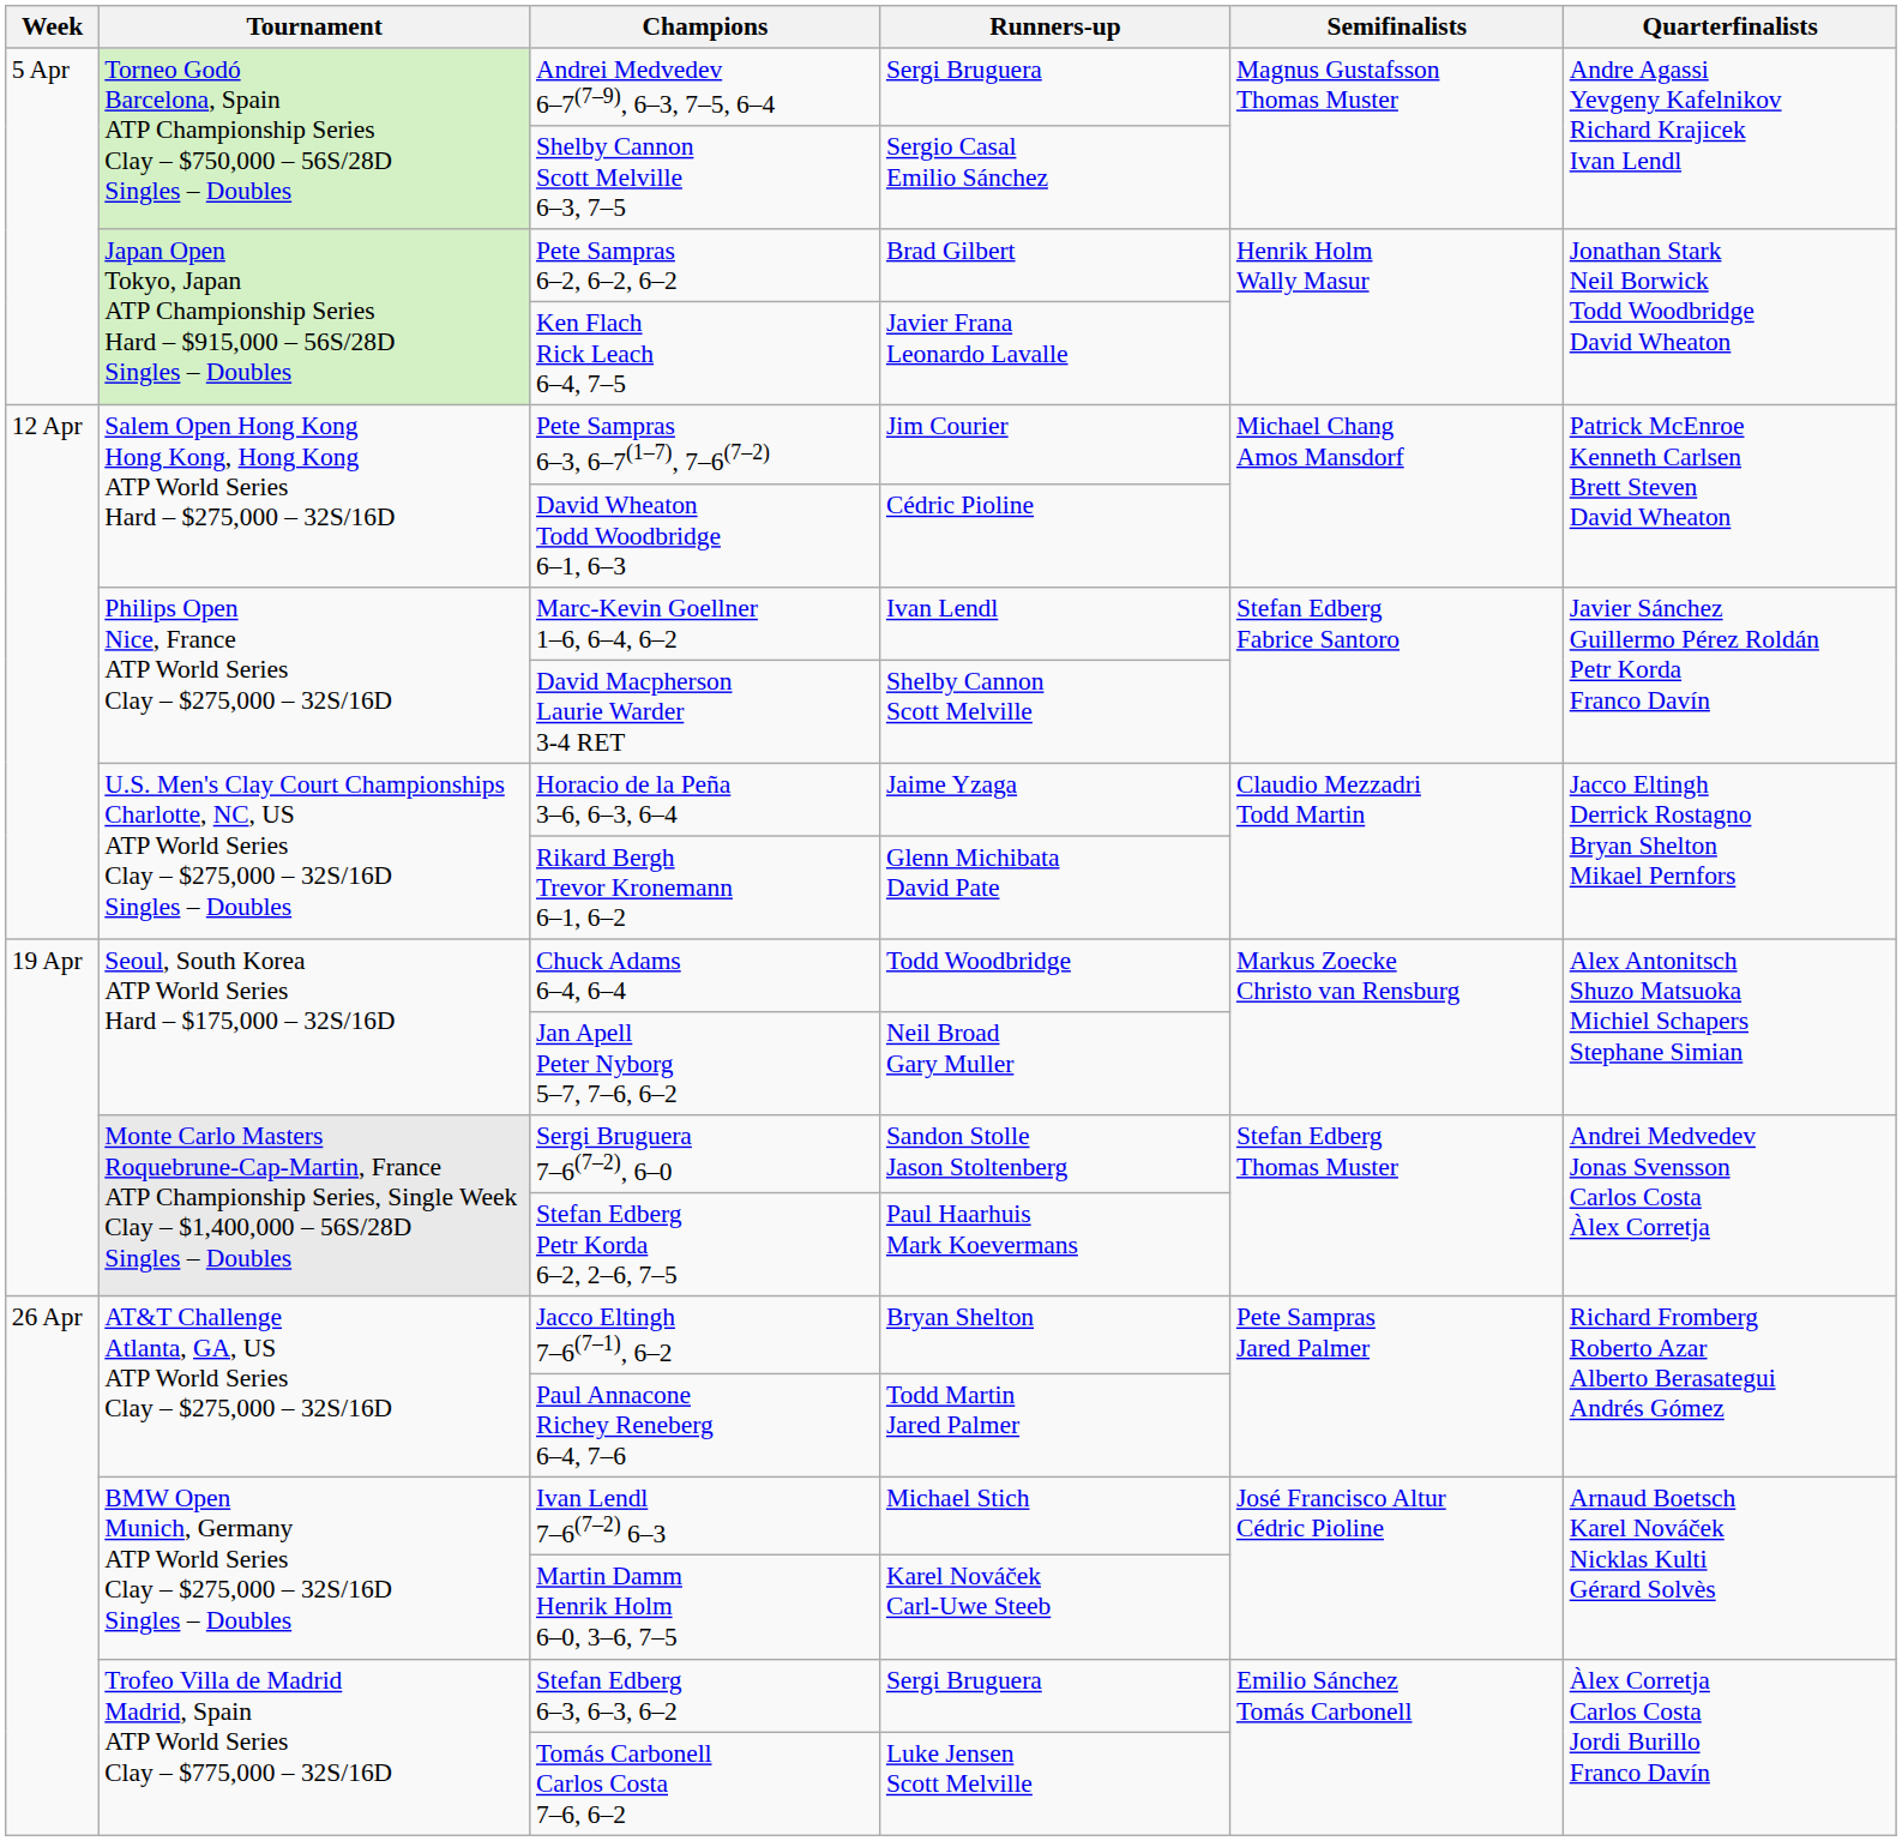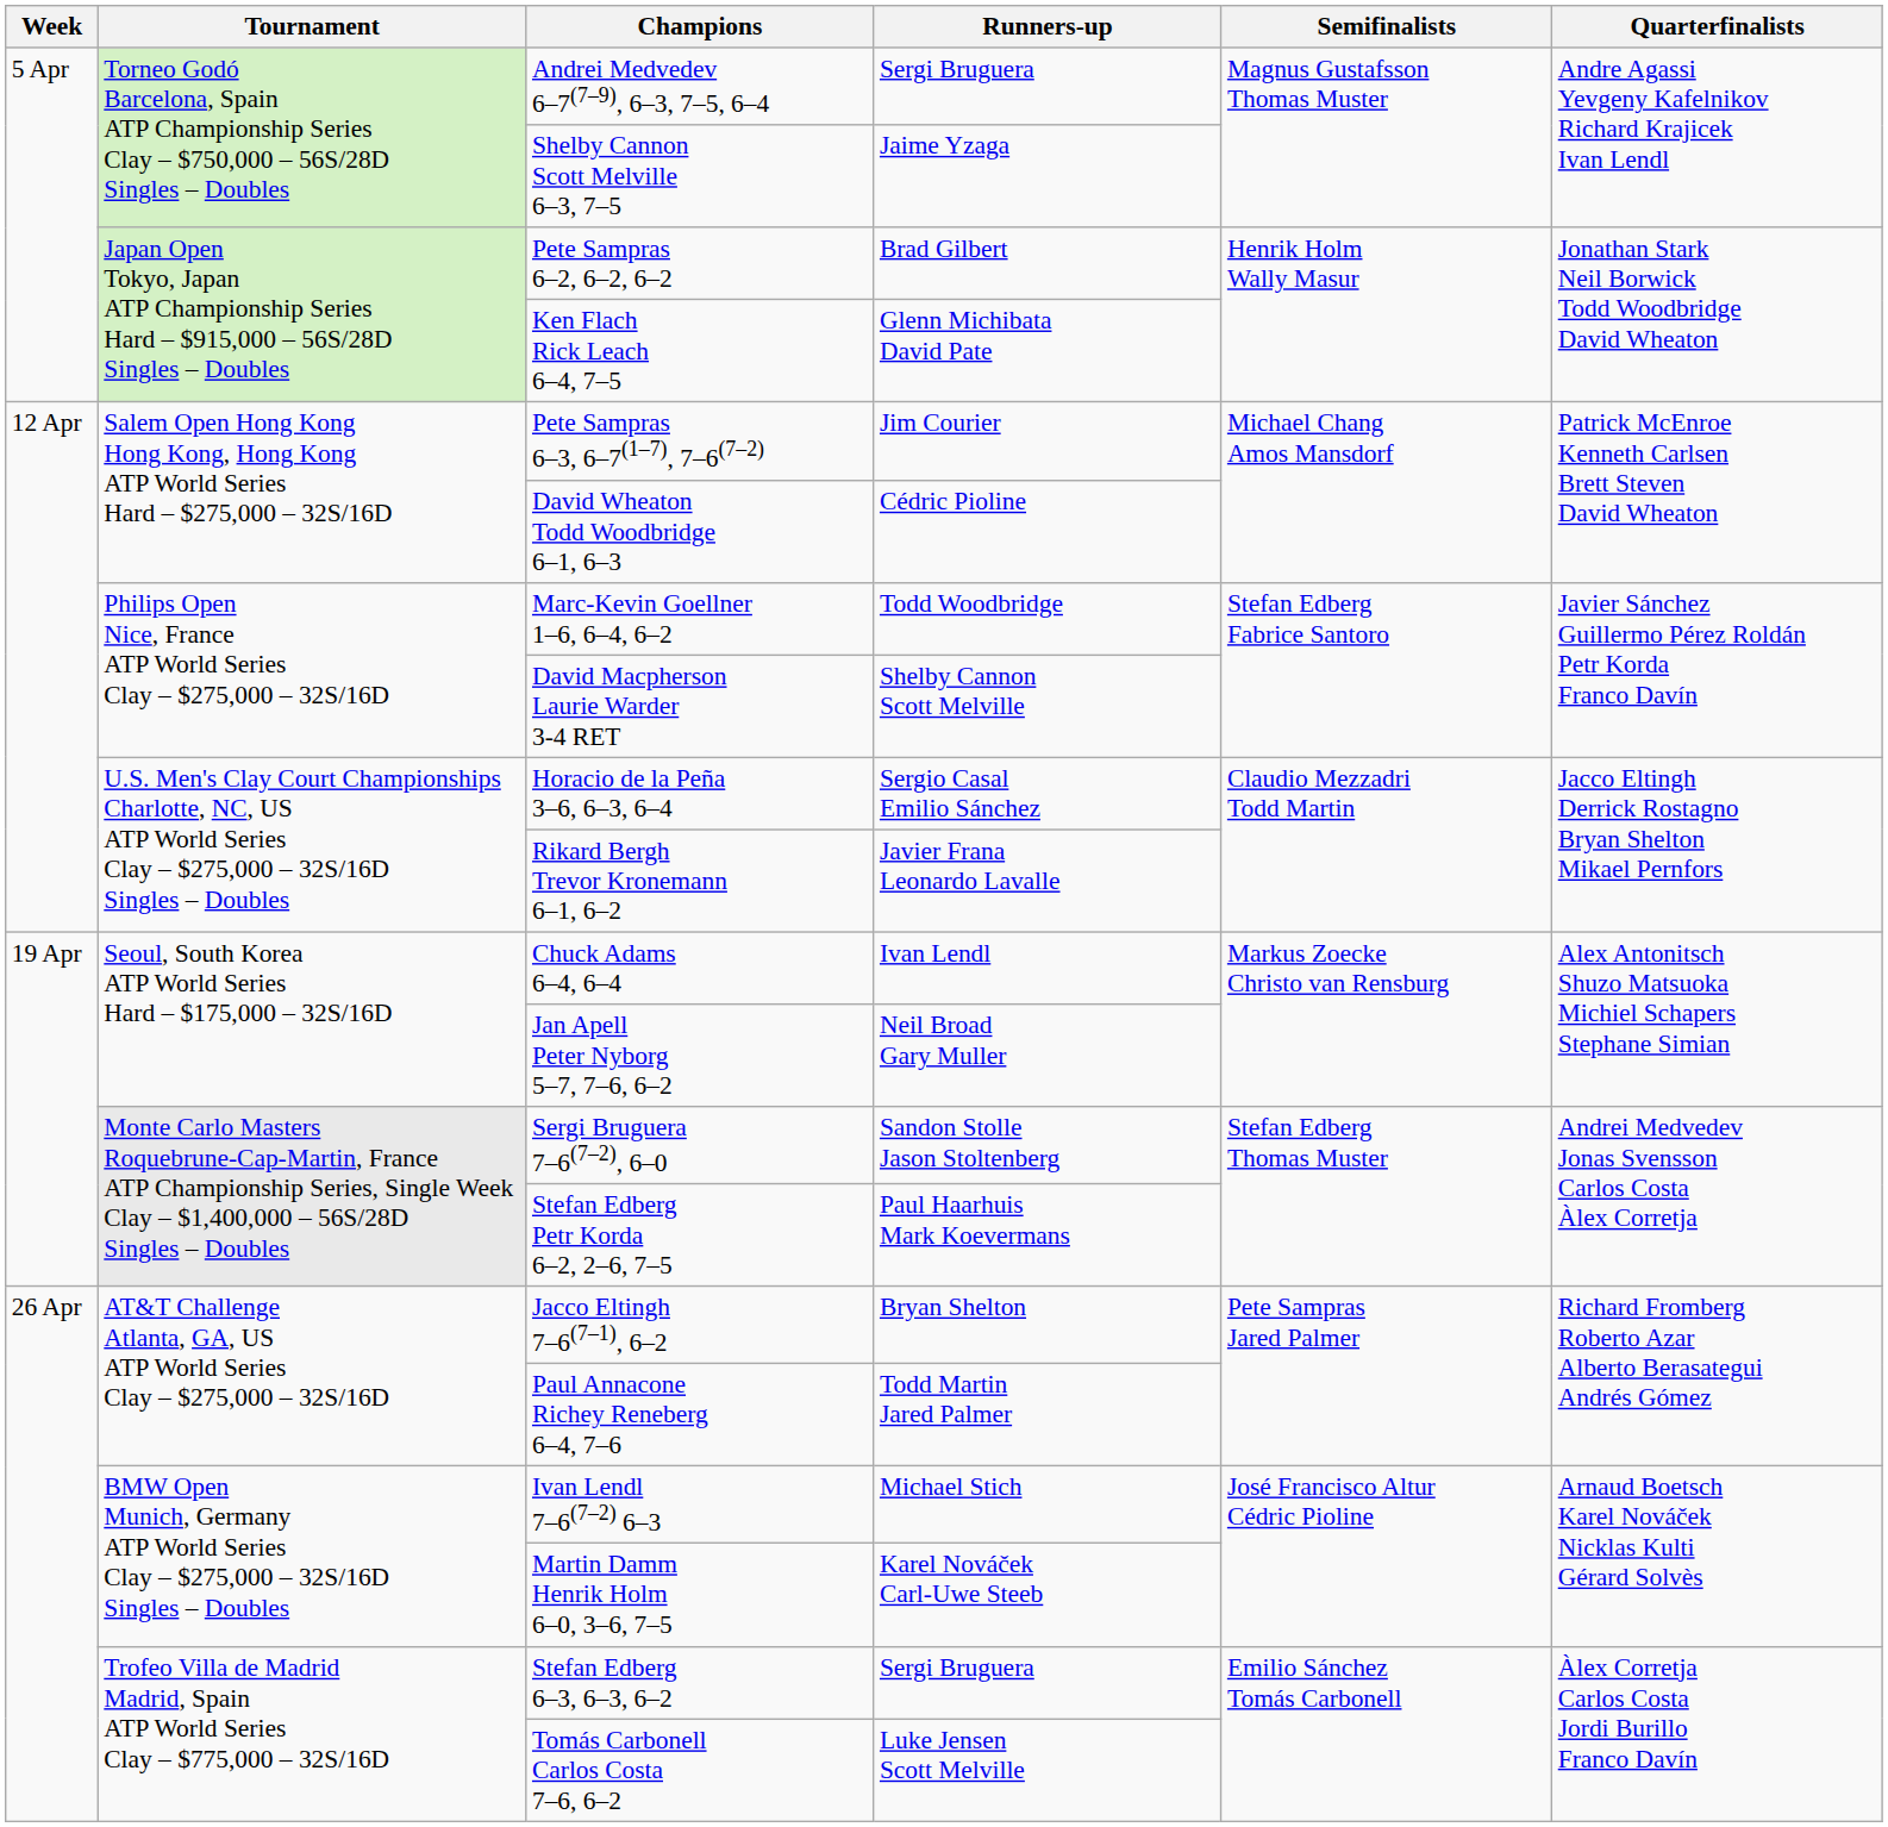Shelby Cannon Scott Melville 6–3, 7–5 | Runners-up: Sergio Casal Emilio Sánchez -> Jaime Yzaga
Ken Flach Rick Leach 6–4, 7–5 | Runners-up: Javier Frana Leonardo Lavalle -> Glenn Michibata David Pate
Marc-Kevin Goellner 1–6, 6–4, 6–2 | Runners-up: Ivan Lendl -> Todd Woodbridge
Horacio de la Peña 3–6, 6–3, 6–4 | Runners-up: Jaime Yzaga -> Sergio Casal Emilio Sánchez
Rikard Bergh Trevor Kronemann 6–1, 6–2 | Runners-up: Glenn Michibata David Pate -> Javier Frana Leonardo Lavalle
Chuck Adams 6–4, 6–4 | Runners-up: Todd Woodbridge -> Ivan Lendl
